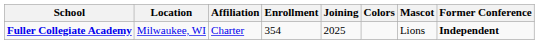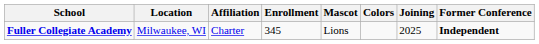columns swapped: Mascot <-> Joining
Fuller Collegiate Academy | Enrollment: 354 -> 345
